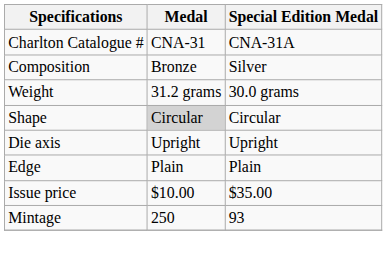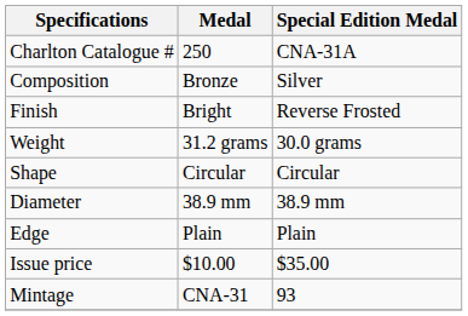Charlton Catalogue # | Medal: CNA-31 -> 250
+ row: Finish | Bright | Reverse Frosted
Shape | Medal: lightgrey background -> no background
+ row: Diameter | 38.9 mm | 38.9 mm
- row: Die axis | Upright | Upright
Mintage | Medal: 250 -> CNA-31
